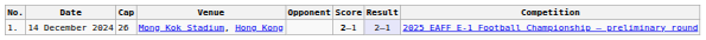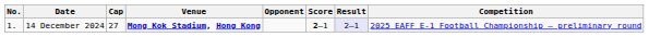14 December 2024 | Cap: 26 -> 27
14 December 2024 | Venue: normal -> bold
